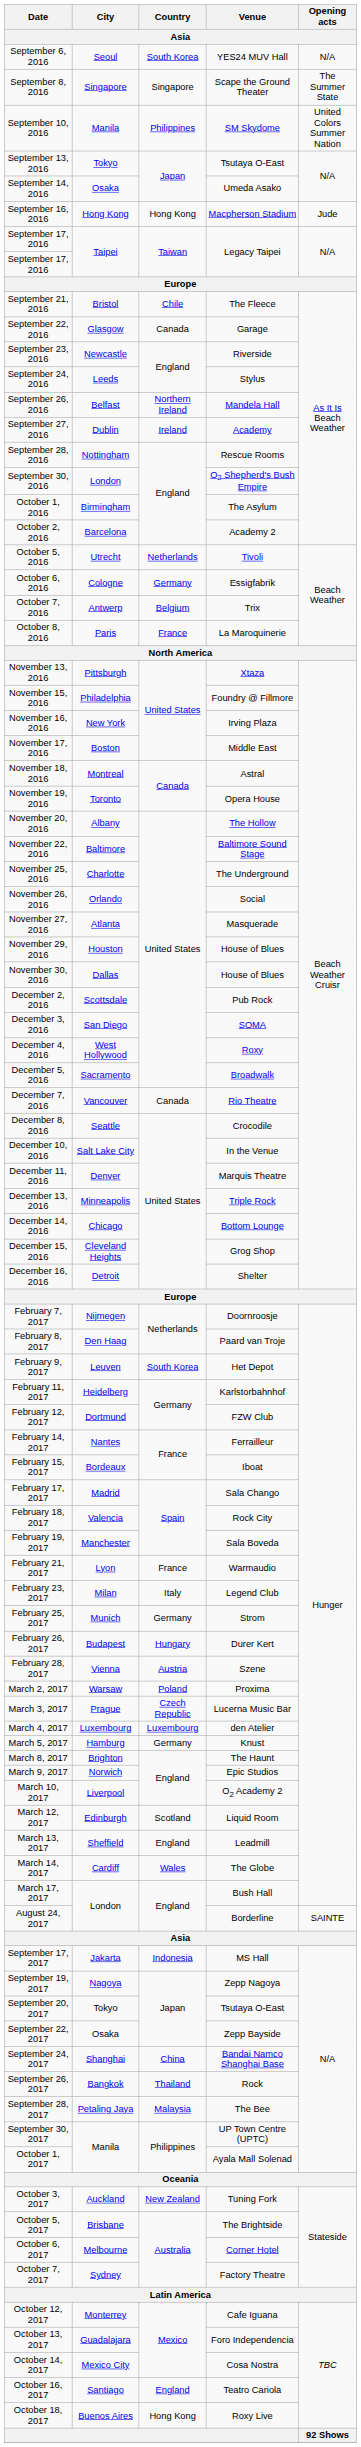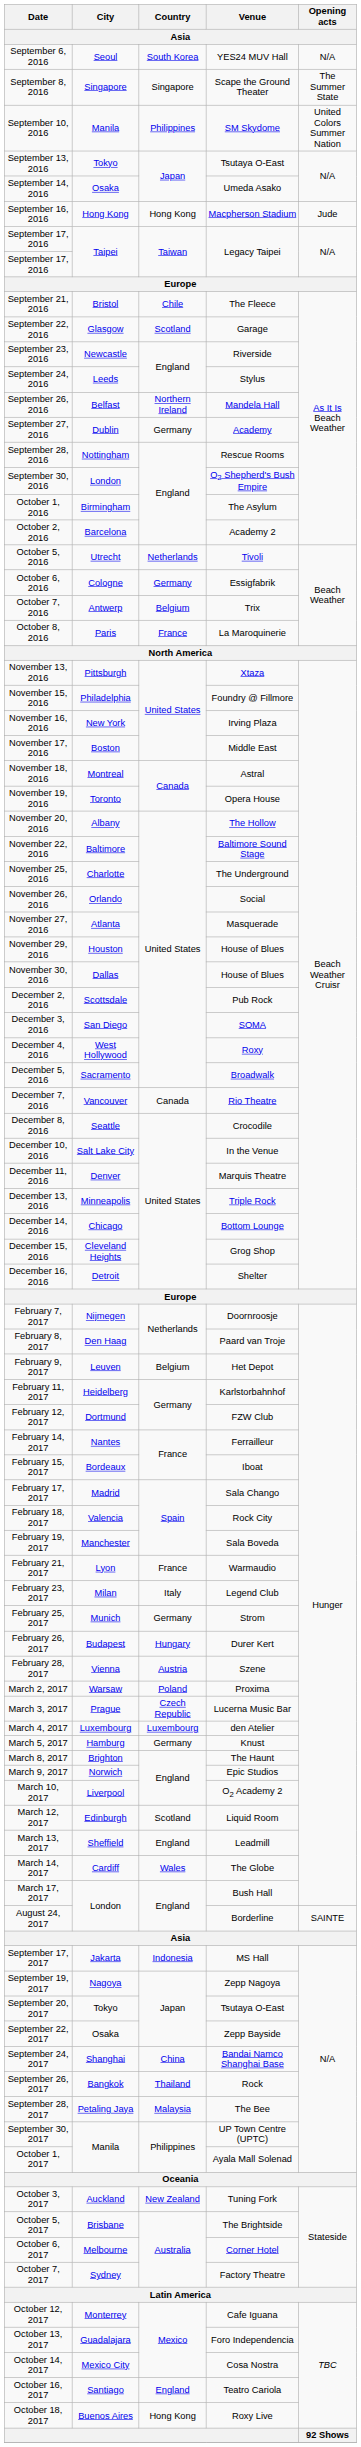September 22, 2016 | Country: Canada -> Scotland
September 27, 2016 | Country: Ireland -> Germany
February 9, 2017 | Country: South Korea -> Belgium
